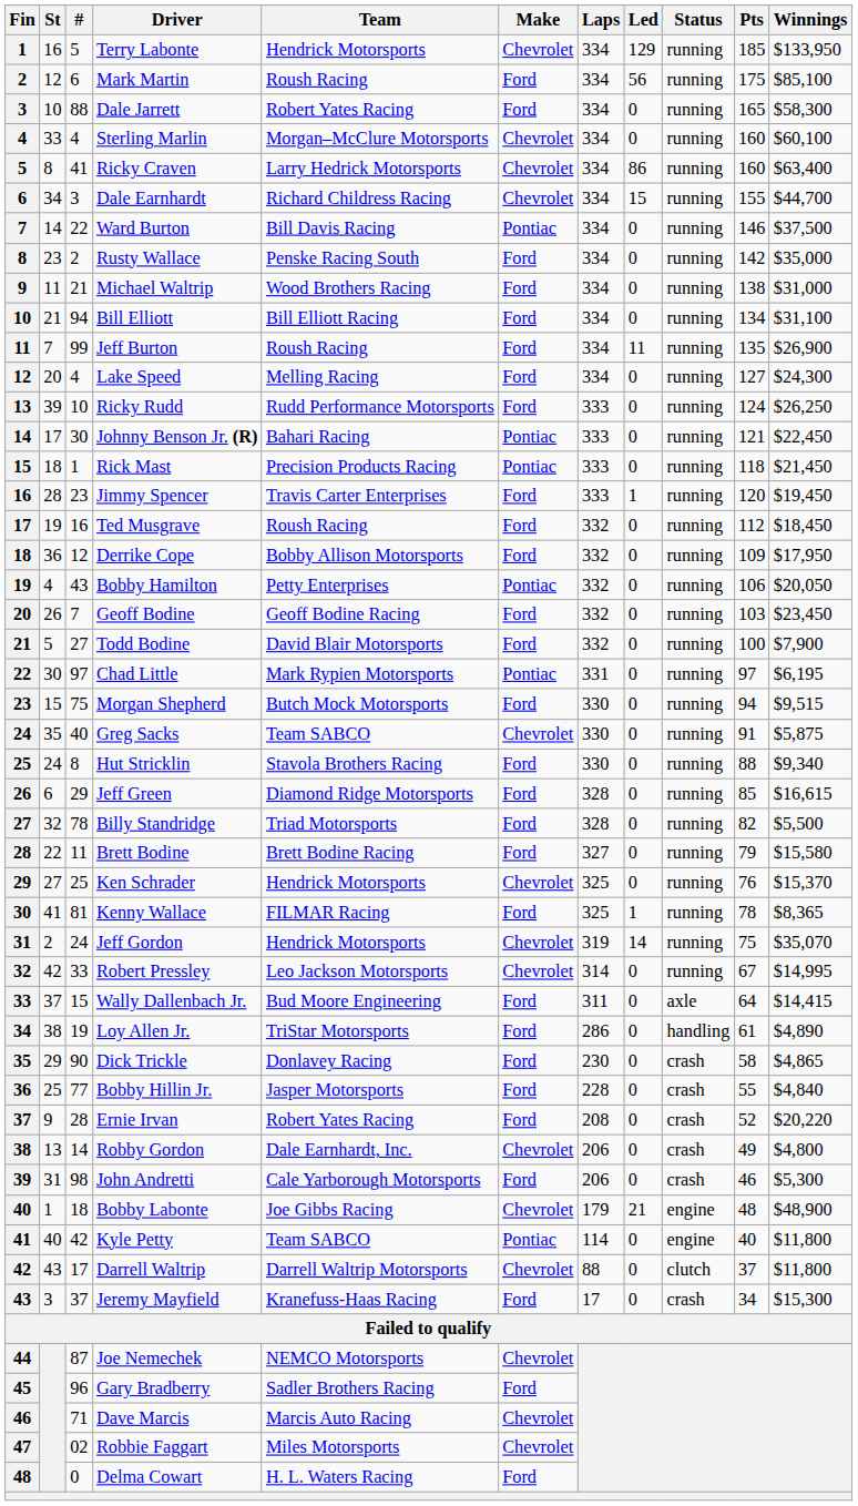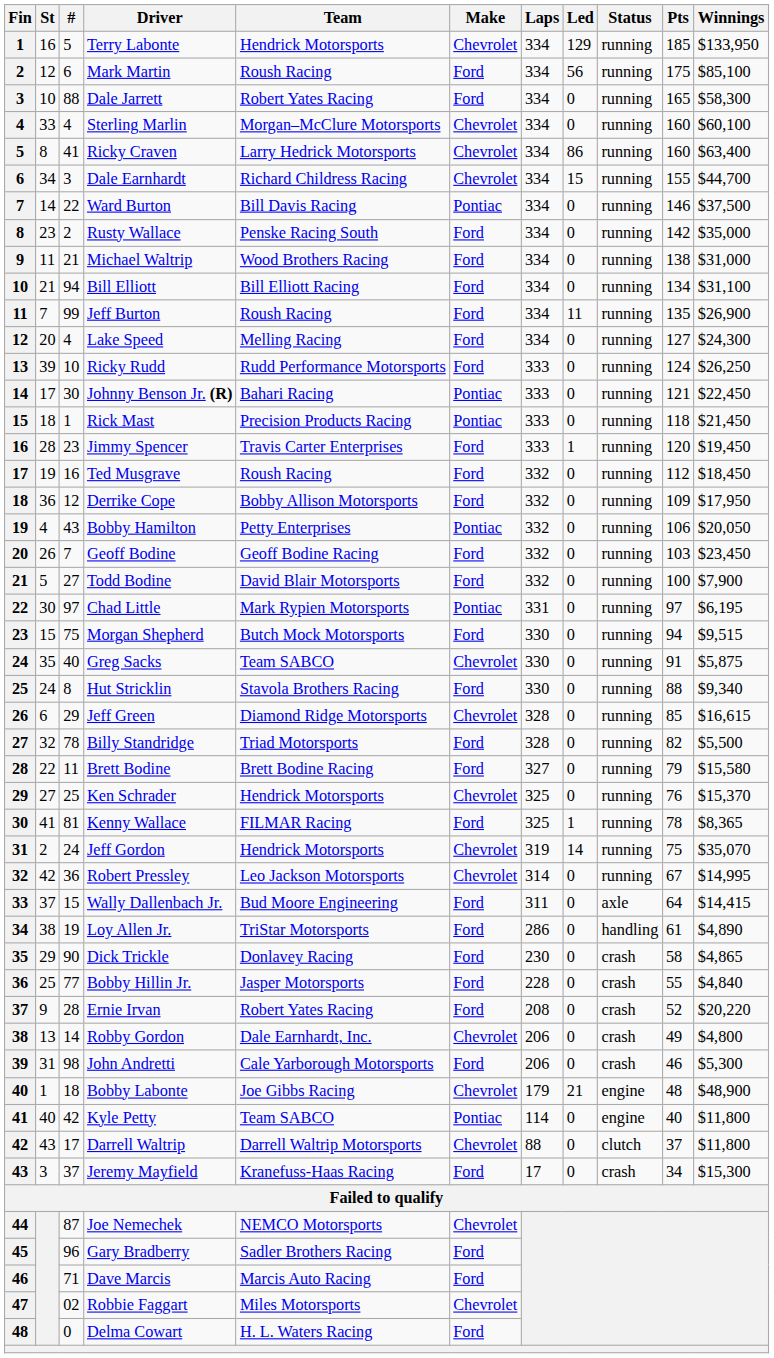Jeff Green | Make: Ford -> Chevrolet
Robert Pressley | #: 33 -> 36
Dave Marcis | Make: Chevrolet -> Ford
